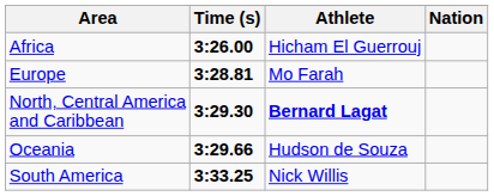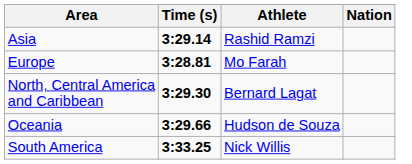- row: Africa | 3:26.00 | Hicham El Guerrouj
+ row: Asia | 3:29.14 | Rashid Ramzi
North, Central America and Caribbean | Athlete: bold -> normal
